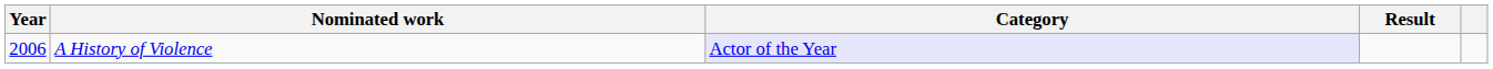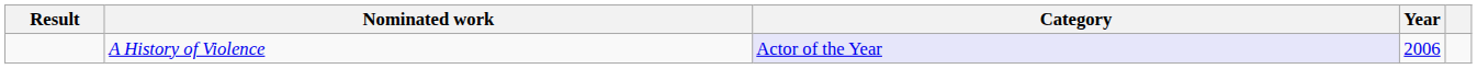columns swapped: Year <-> Result
